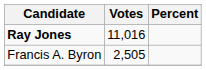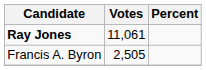Ray Jones | Votes: 11,016 -> 11,061
